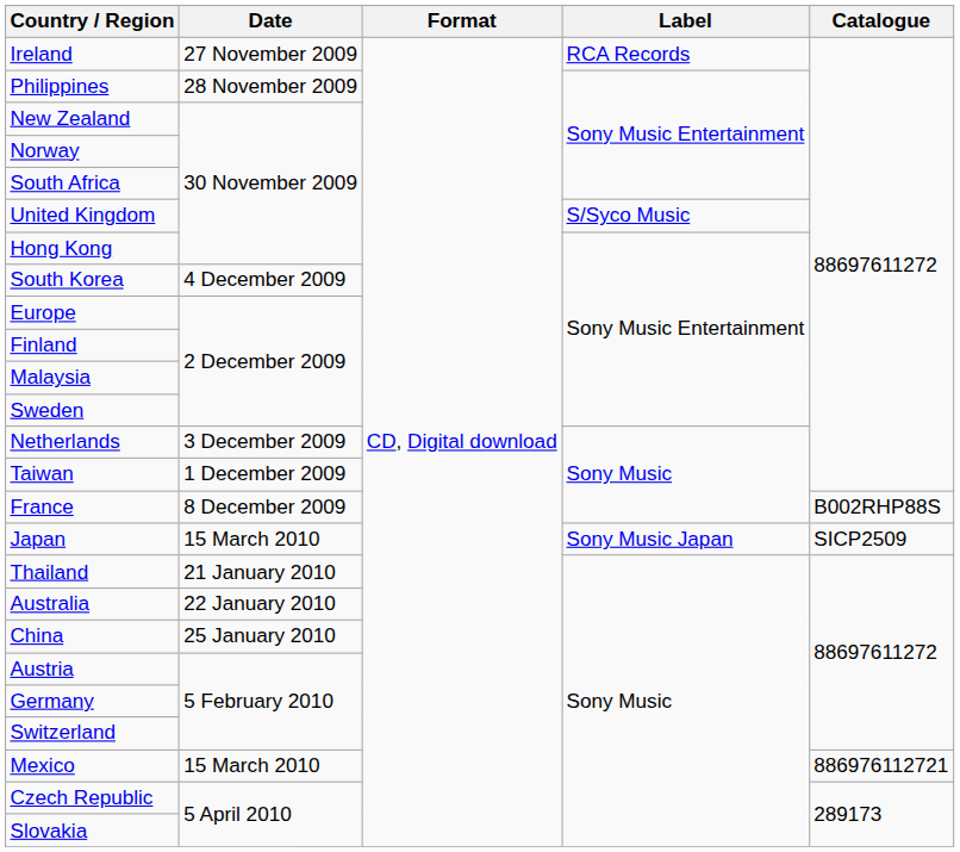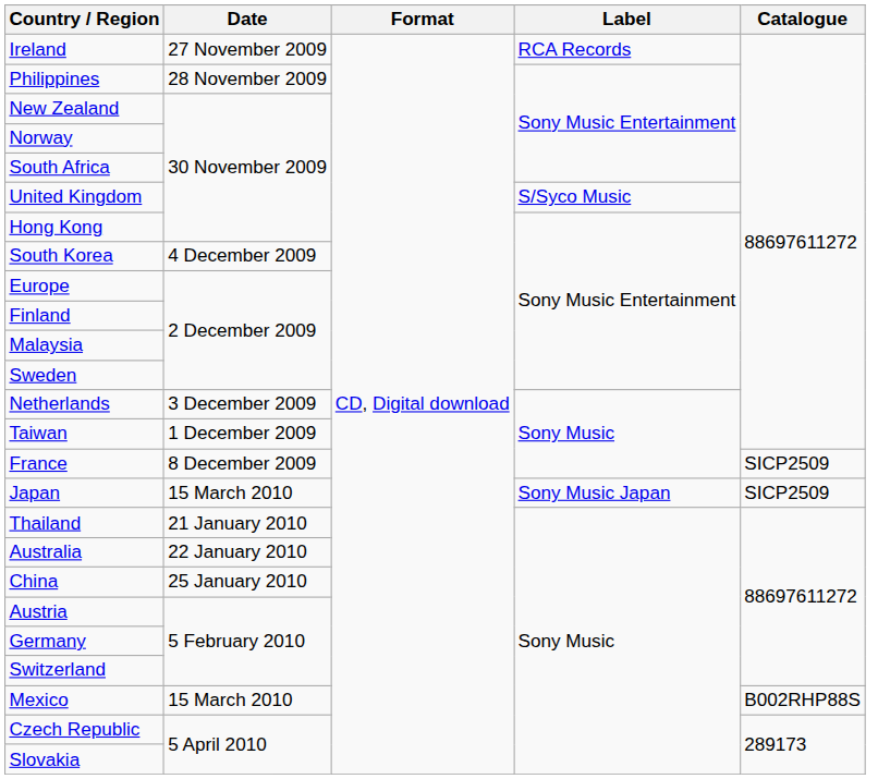France | Catalogue: B002RHP88S -> SICP2509
Mexico | Catalogue: 886976112721 -> B002RHP88S
